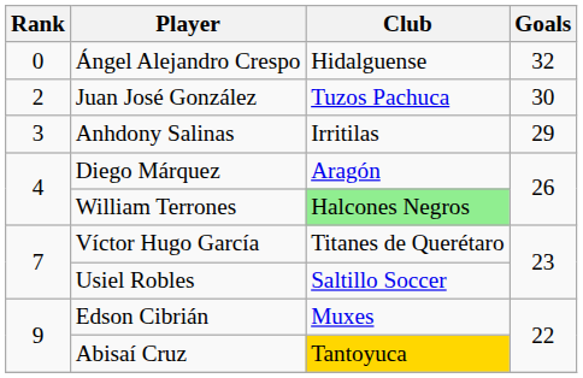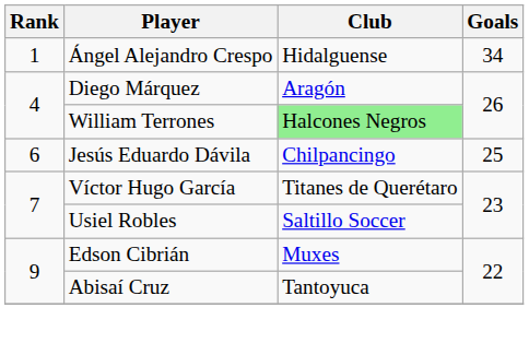Ángel Alejandro Crespo | Rank: 0 -> 1
Ángel Alejandro Crespo | Goals: 32 -> 34
- row: 2 | Juan José González | Tuzos Pachuca | 30
- row: 3 | Anhdony Salinas | Irritilas | 29
+ row: 6 | Jesús Eduardo Dávila | Chilpancingo | 25
Abisaí Cruz | Club: gold background -> no background
